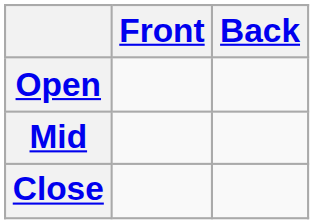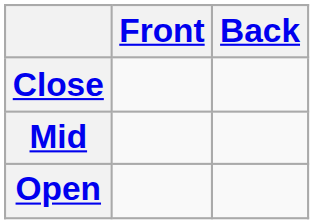rows swapped: Close <-> Open
